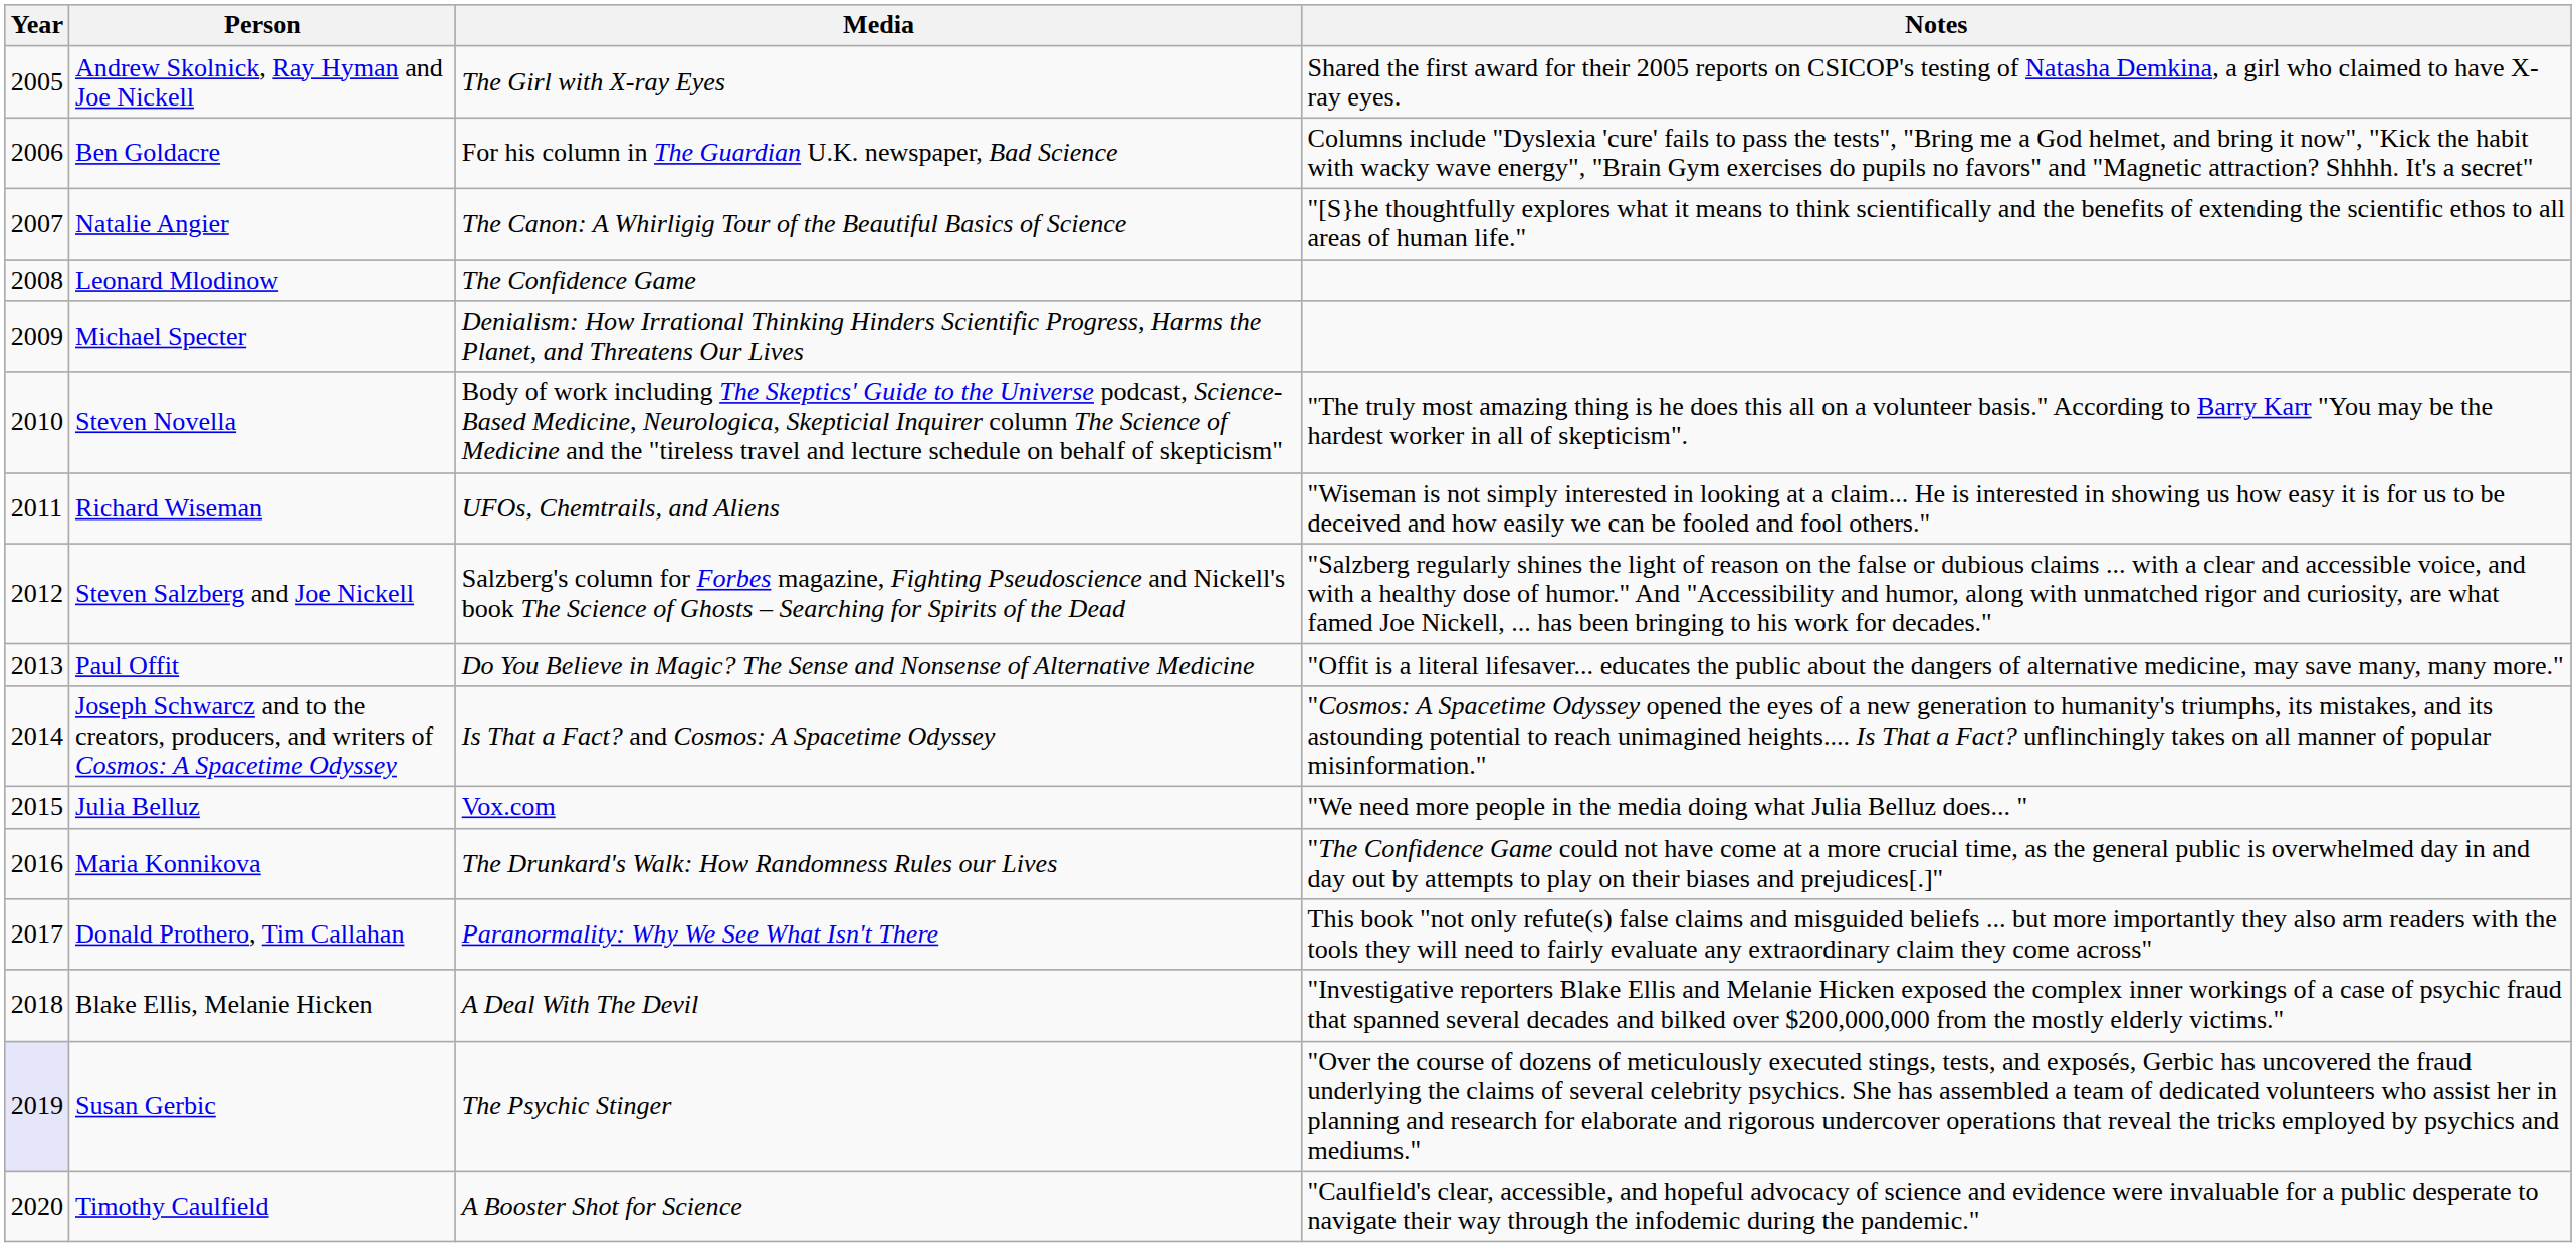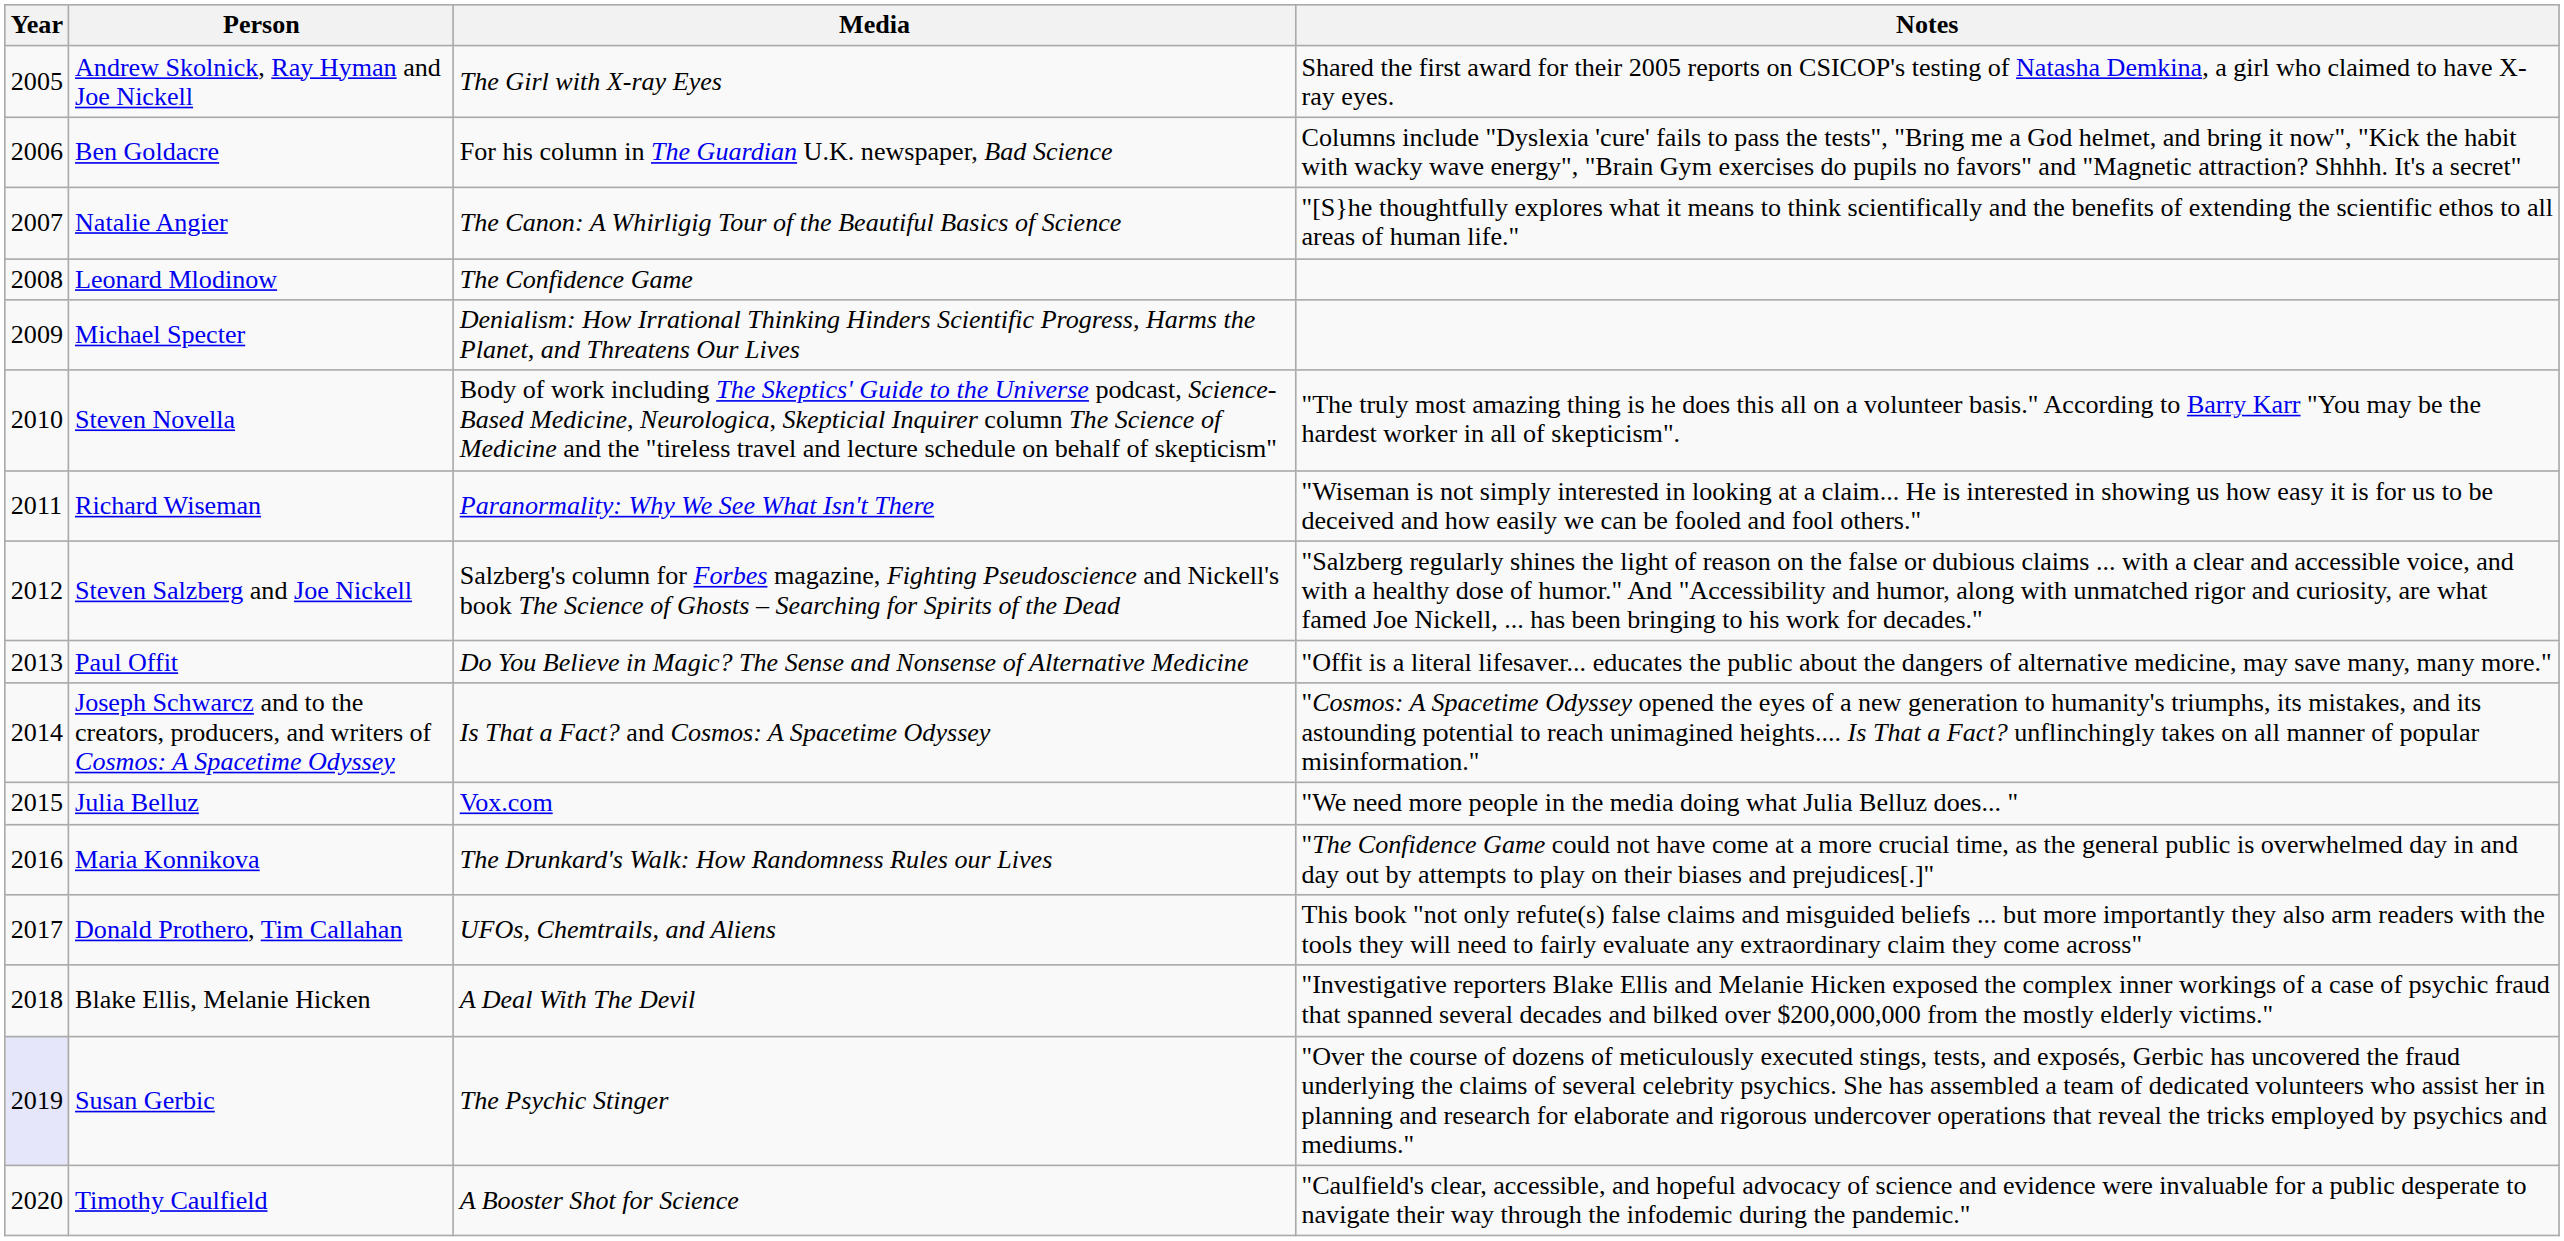Richard Wiseman | Media: UFOs, Chemtrails, and Aliens -> Paranormality: Why We See What Isn't There
Donald Prothero, Tim Callahan | Media: Paranormality: Why We See What Isn't There -> UFOs, Chemtrails, and Aliens
